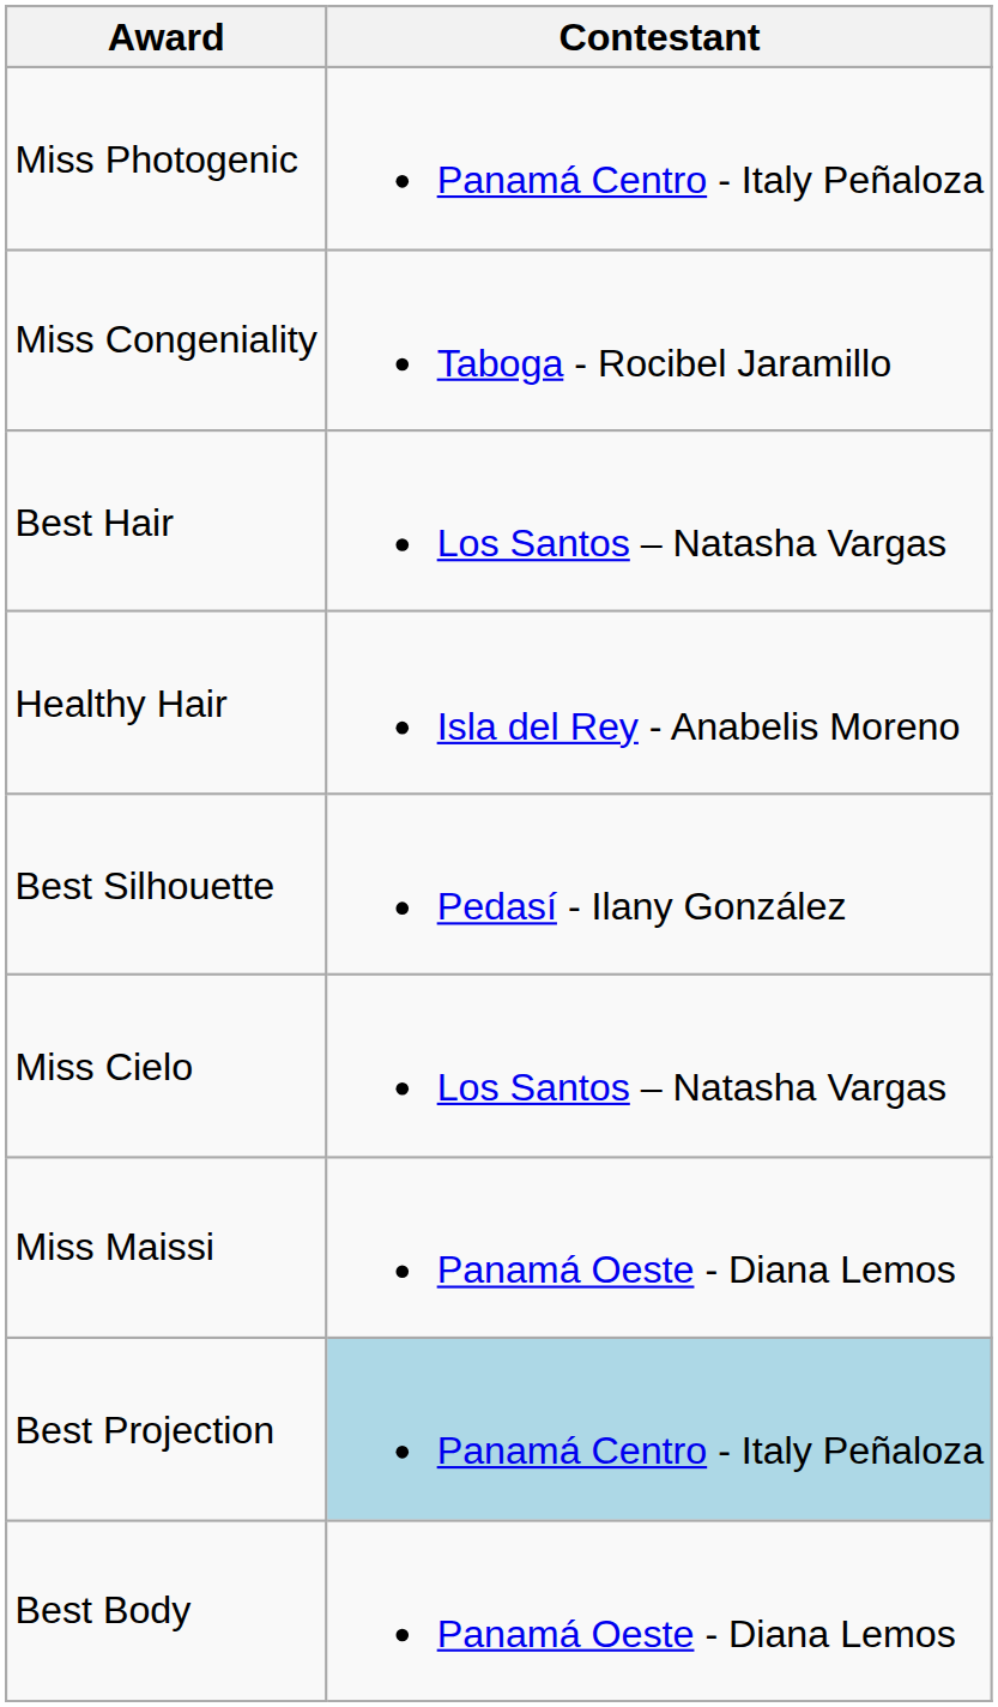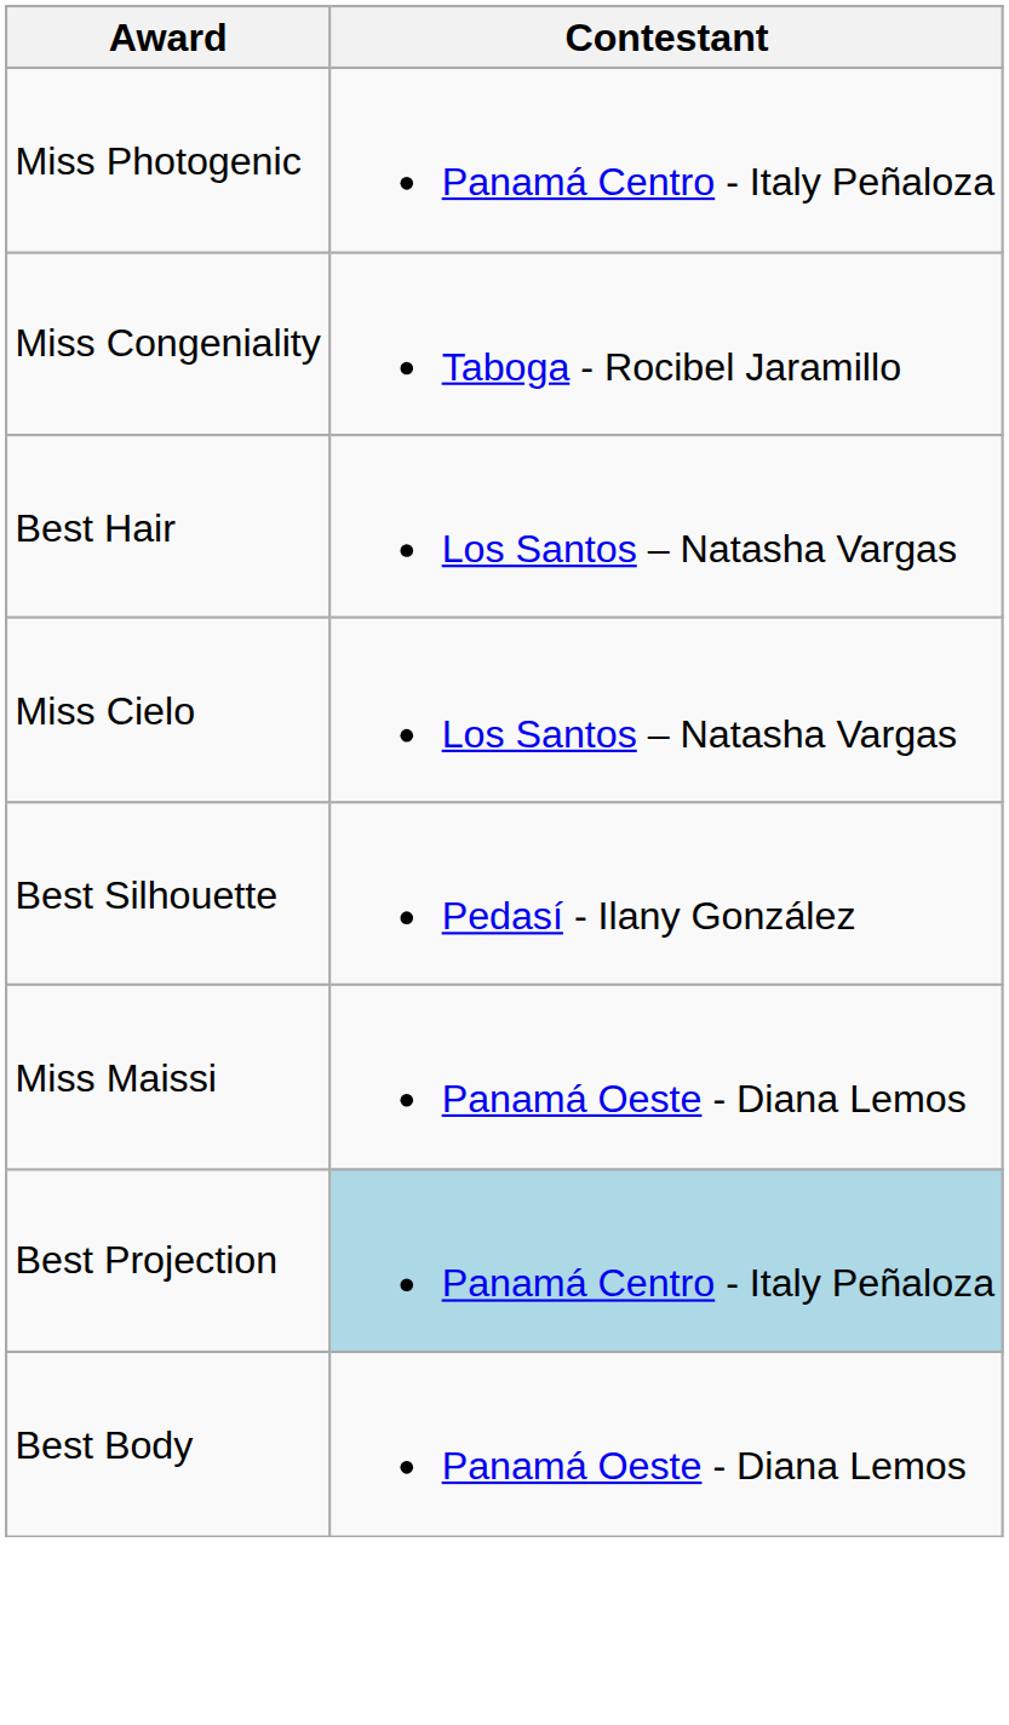- row: Healthy Hair | Isla del Rey - Anabelis Moreno
rows swapped: Miss Cielo <-> Best Silhouette
